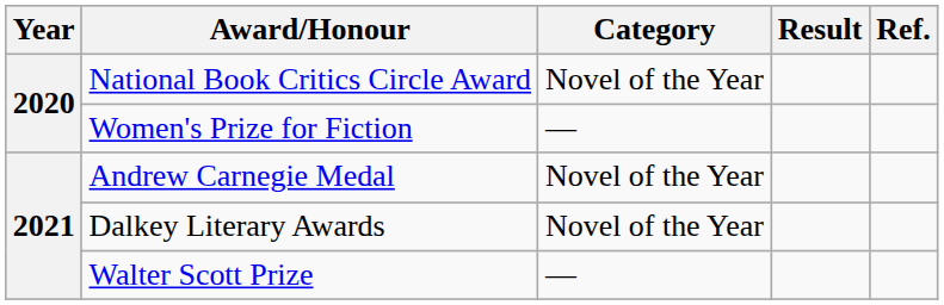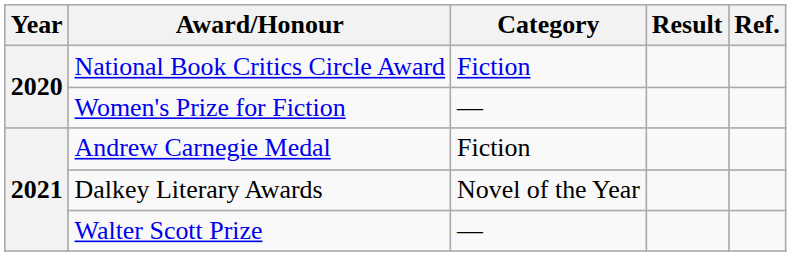National Book Critics Circle Award | Category: Novel of the Year -> Fiction
Andrew Carnegie Medal | Category: Novel of the Year -> Fiction
